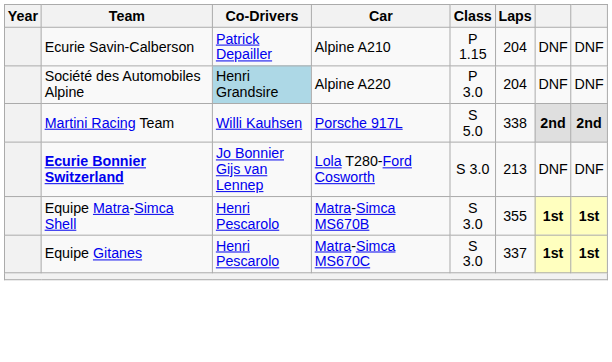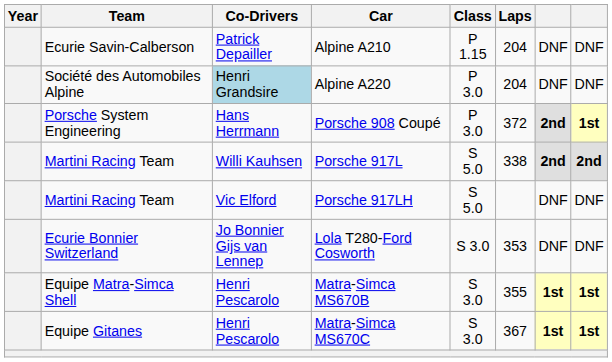+ row: Porsche System Engineering | Hans Herrmann | Porsche 908 Coupé | P 3.0 | 372 | 2nd | 1st
+ row: Martini Racing Team | Vic Elford | Porsche 917LH | S 5.0 | DNF | DNF
Lola T280-Ford Cosworth | Team: bold -> normal
Lola T280-Ford Cosworth | Laps: 213 -> 353
Matra-Simca MS670C | Laps: 337 -> 367
